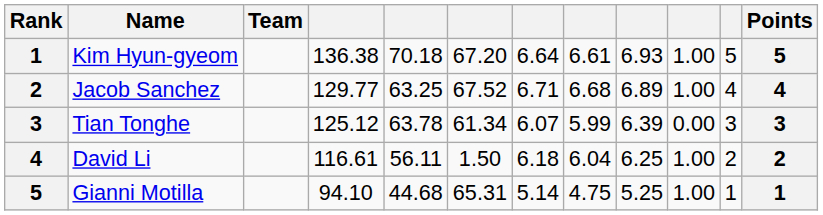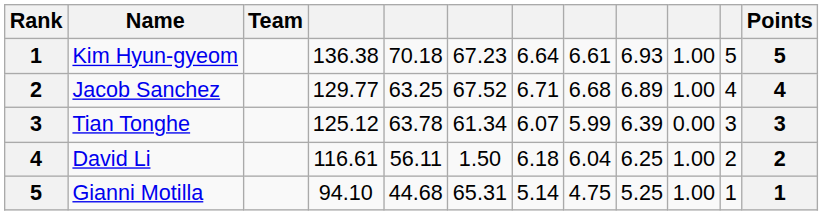Kim Hyun-gyeom | column 6: 67.20 -> 67.23
